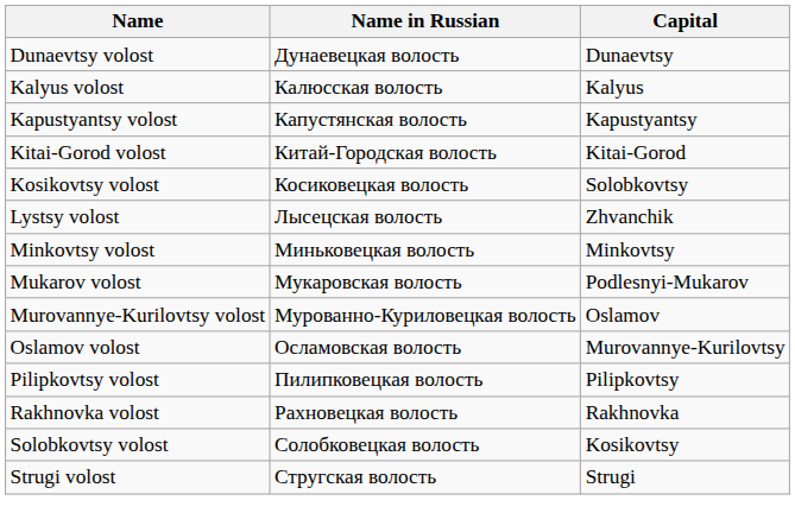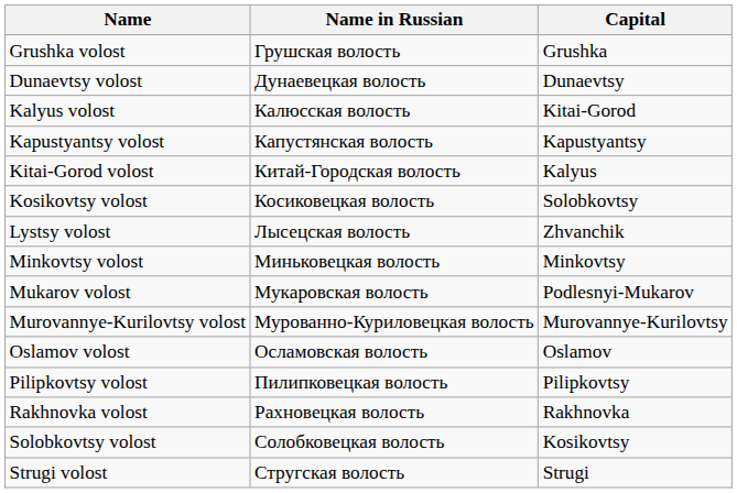+ row: Grushka volost | Грушская волость | Grushka
Kalyus volost | Capital: Kalyus -> Kitai-Gorod
Kitai-Gorod volost | Capital: Kitai-Gorod -> Kalyus
Murovannye-Kurilovtsy volost | Capital: Oslamov -> Murovannye-Kurilovtsy
Oslamov volost | Capital: Murovannye-Kurilovtsy -> Oslamov
